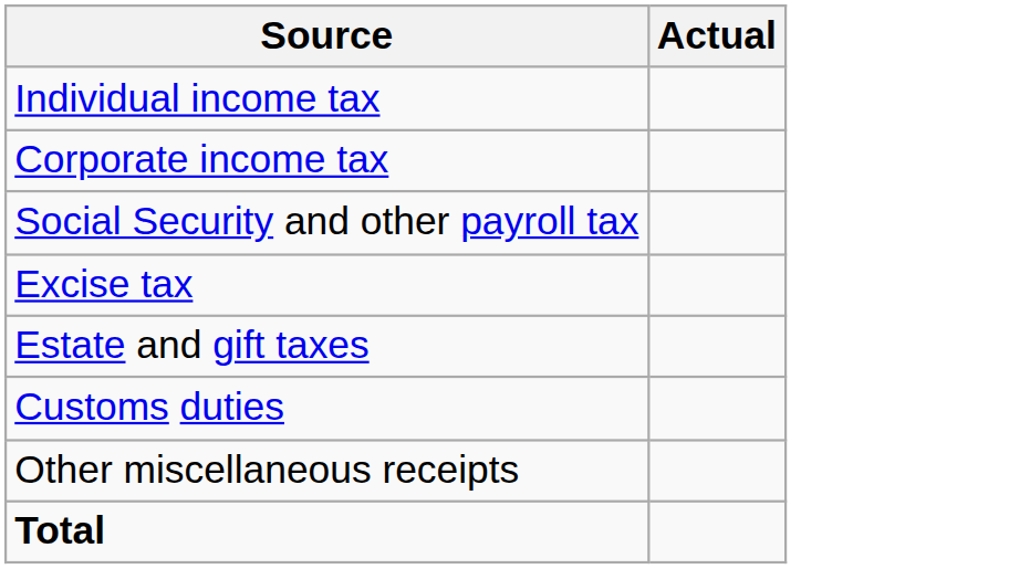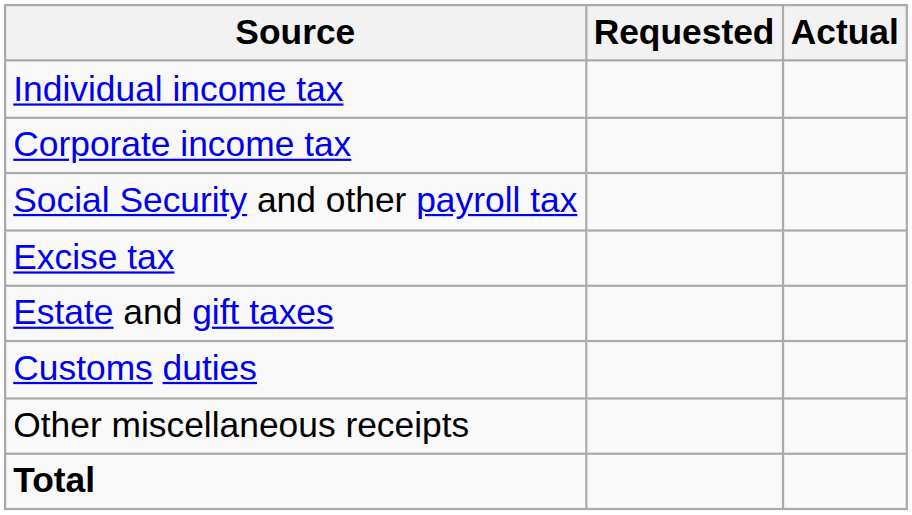+ column: Requested
